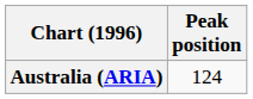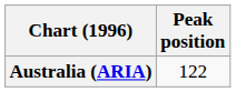Australia (ARIA) | Peak position: 124 -> 122
